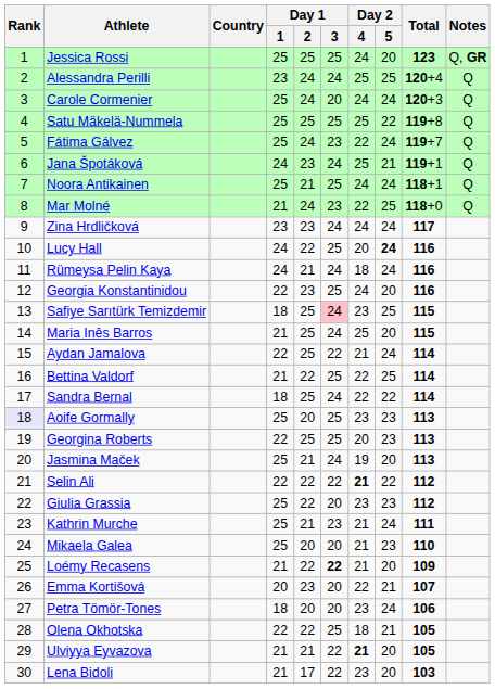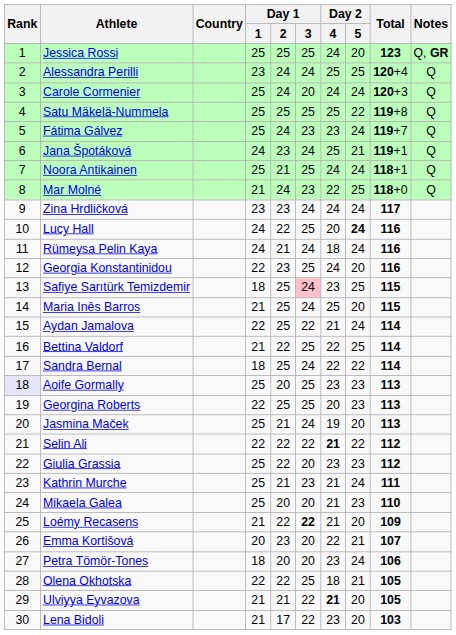Fátima Gálvez | Day 2 / 4: 22 -> 23
